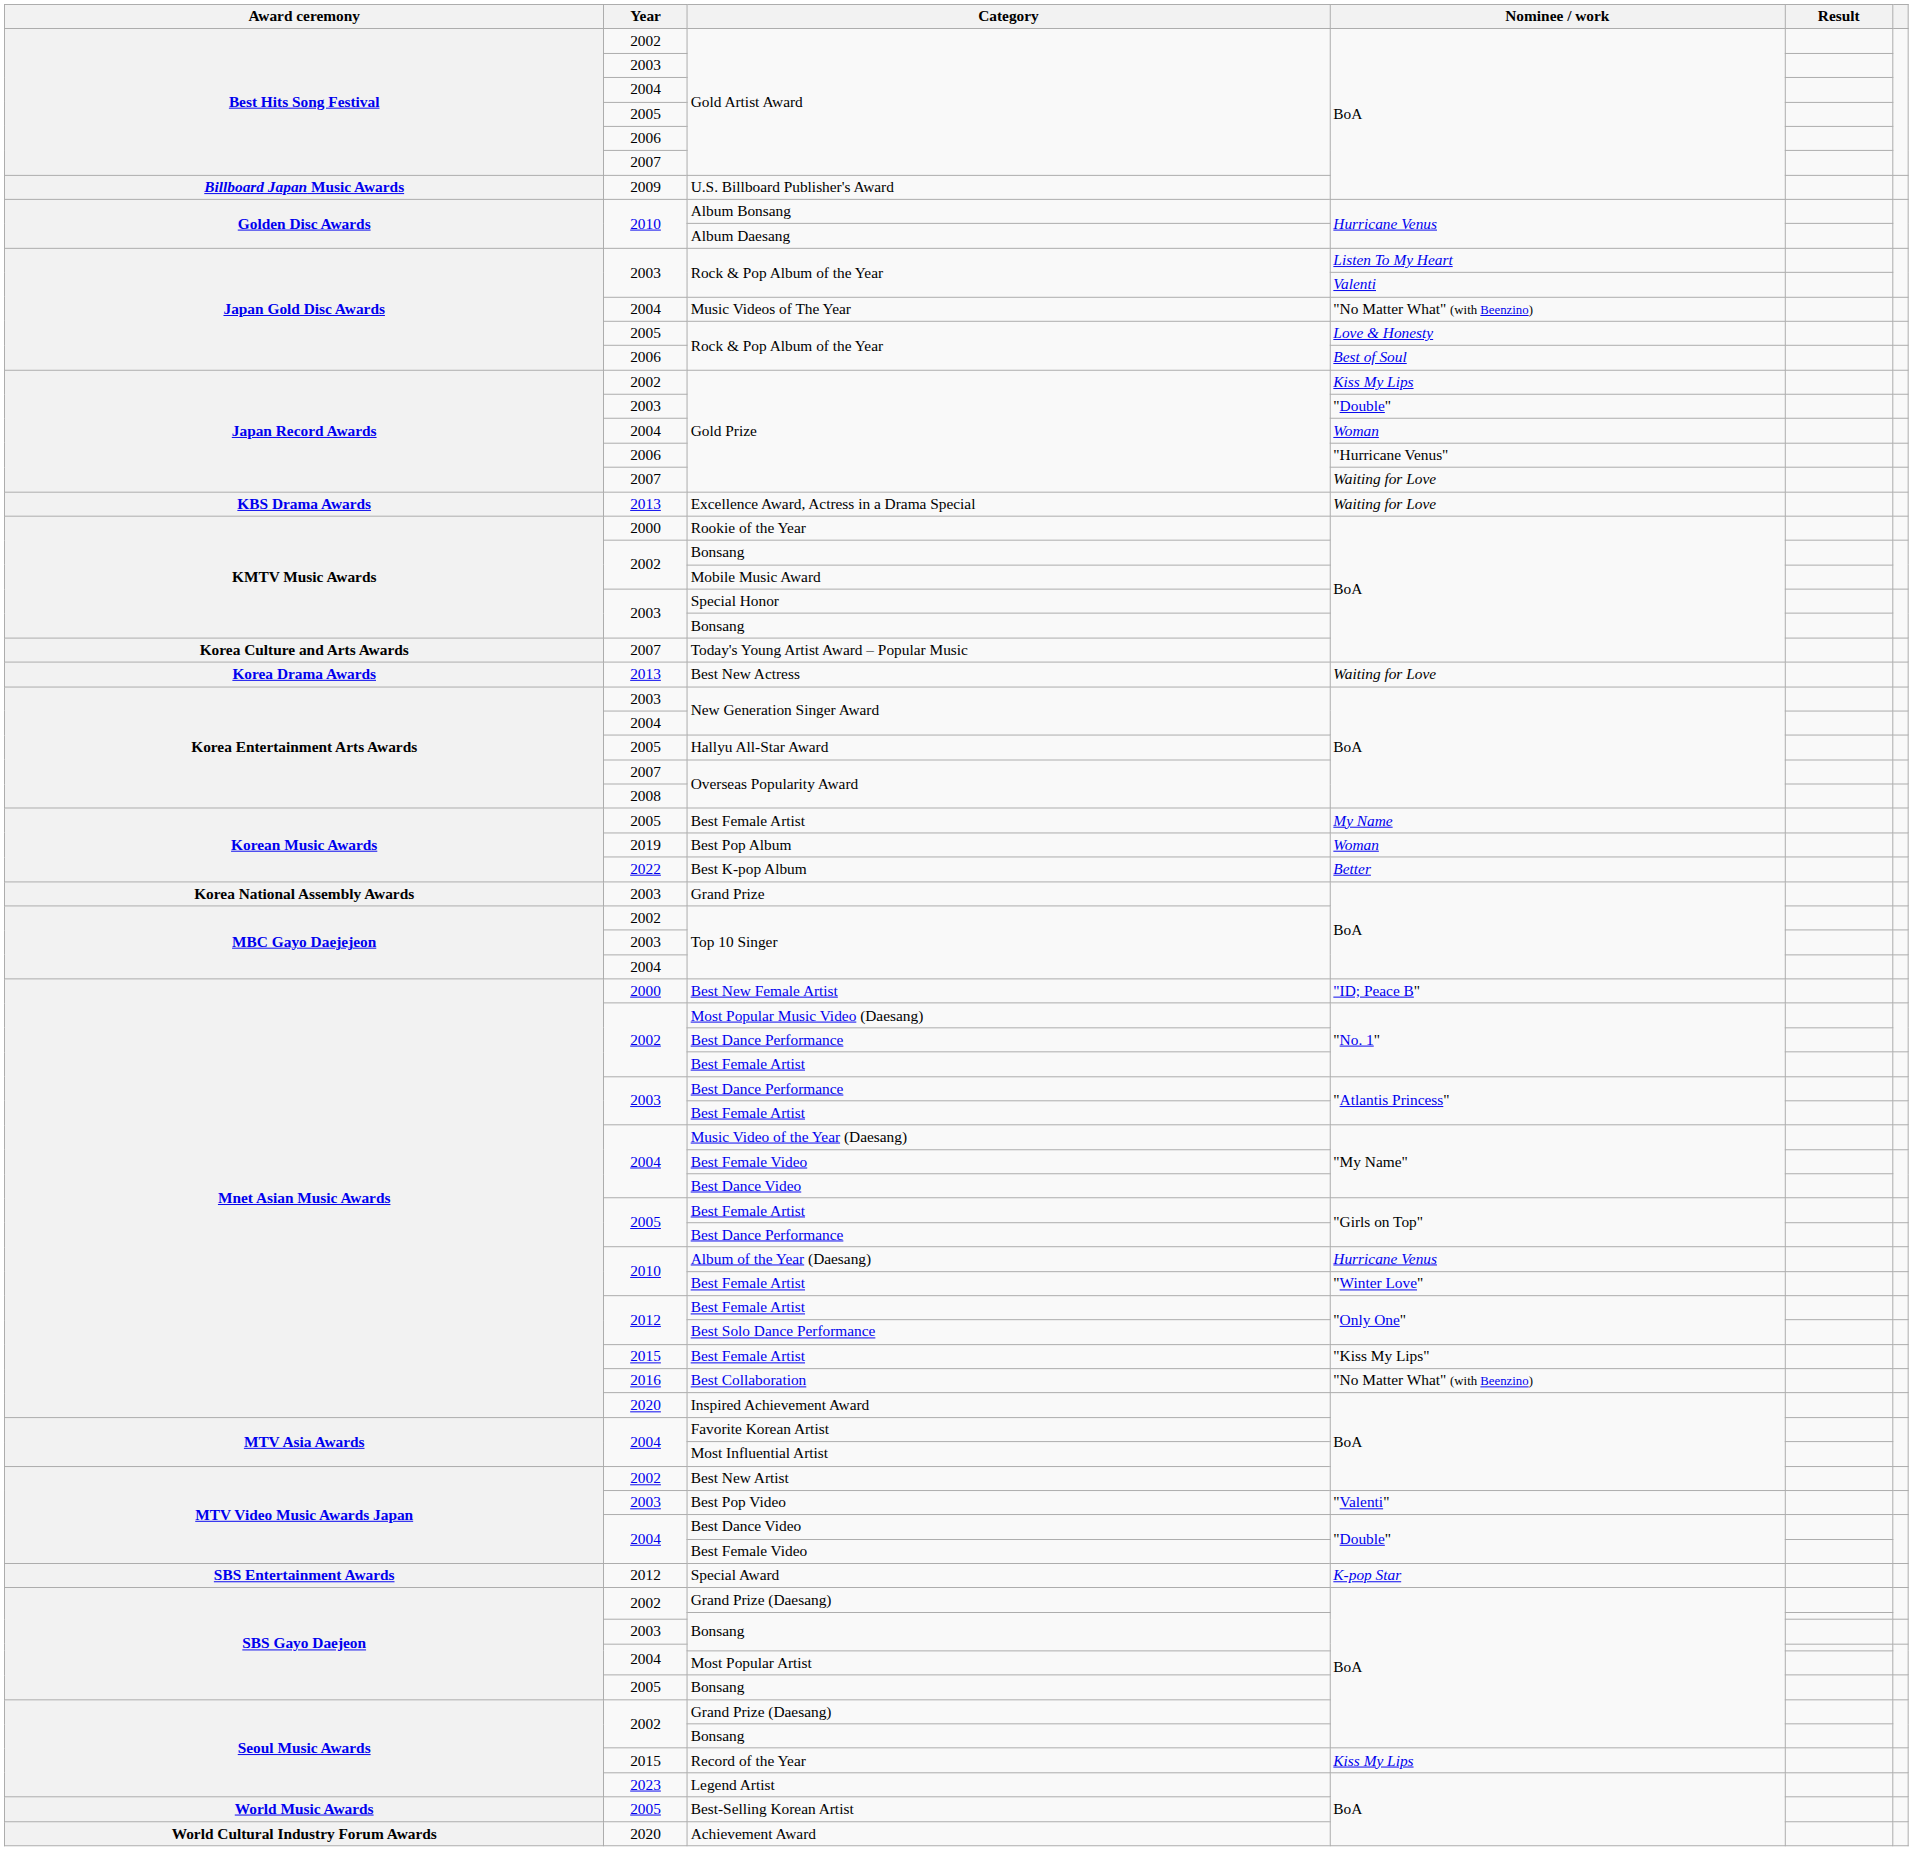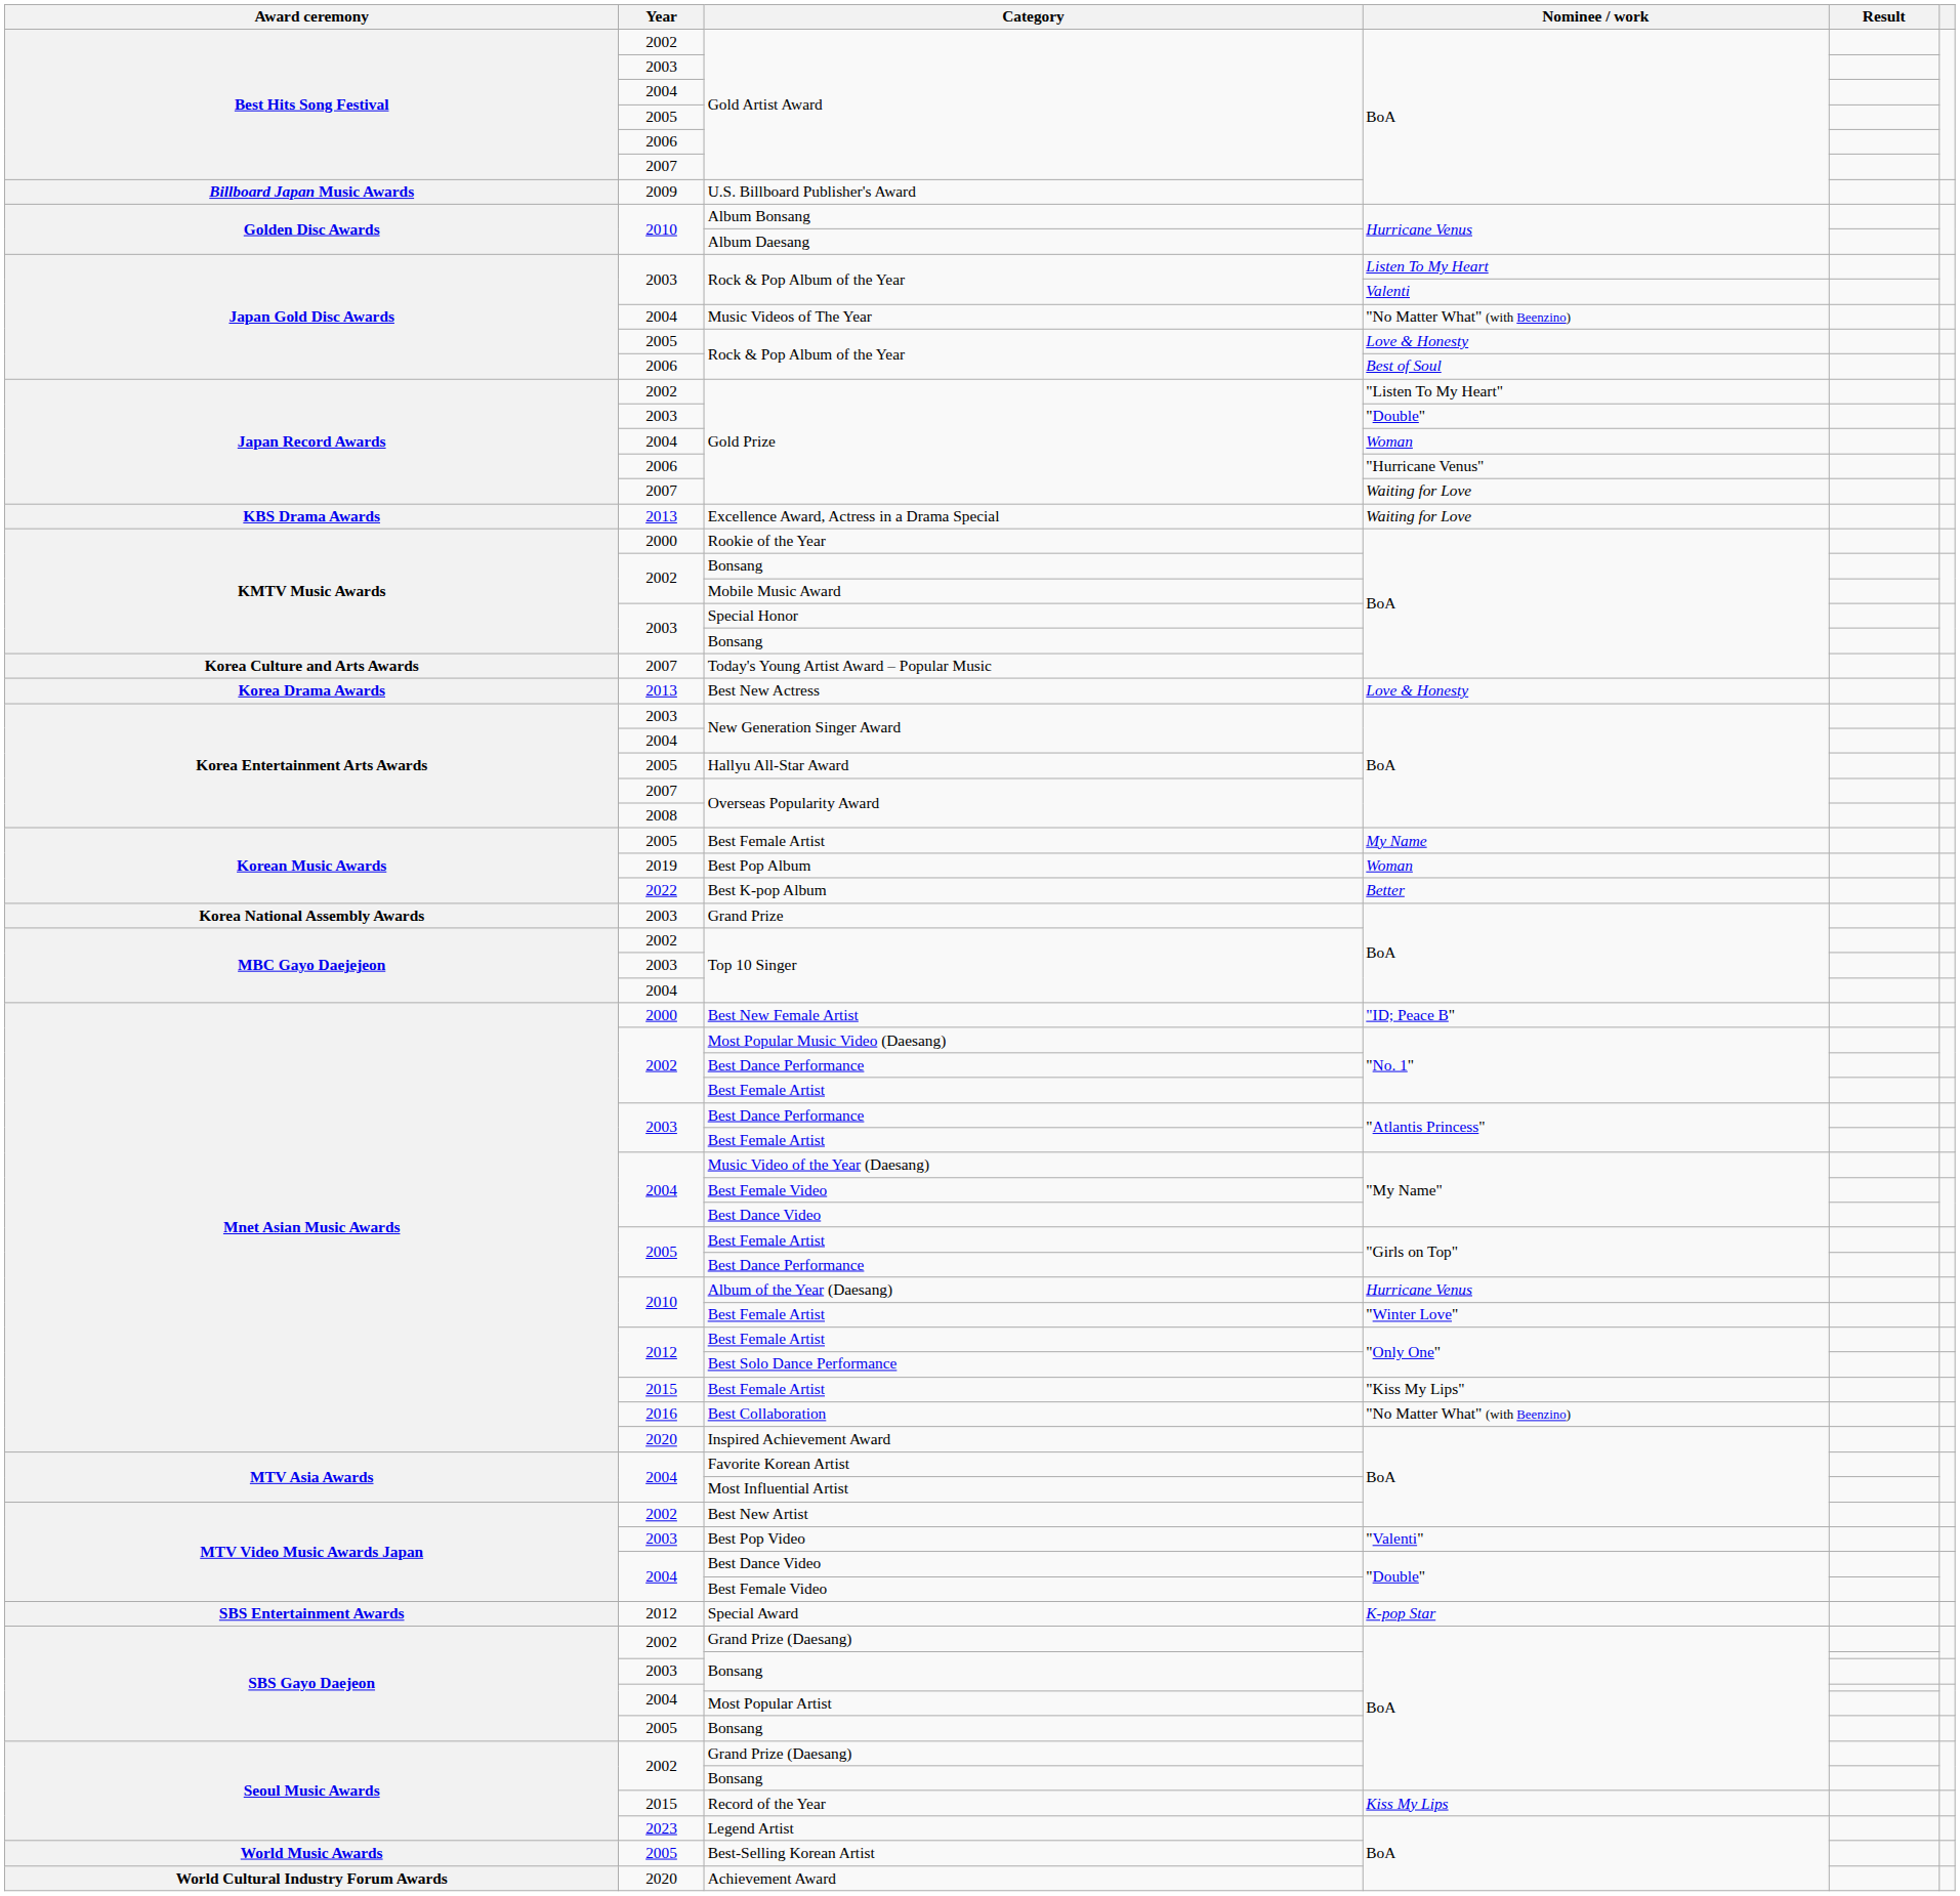2002 / Gold Prize | Nominee / work: Kiss My Lips -> "Listen To My Heart"
Best New Actress | Nominee / work: Waiting for Love -> Love & Honesty
